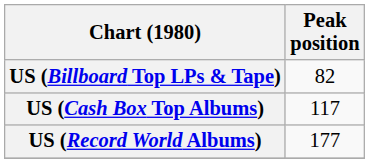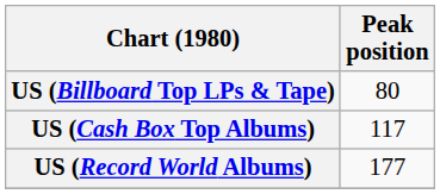US (Billboard Top LPs & Tape) | Peak position: 82 -> 80
